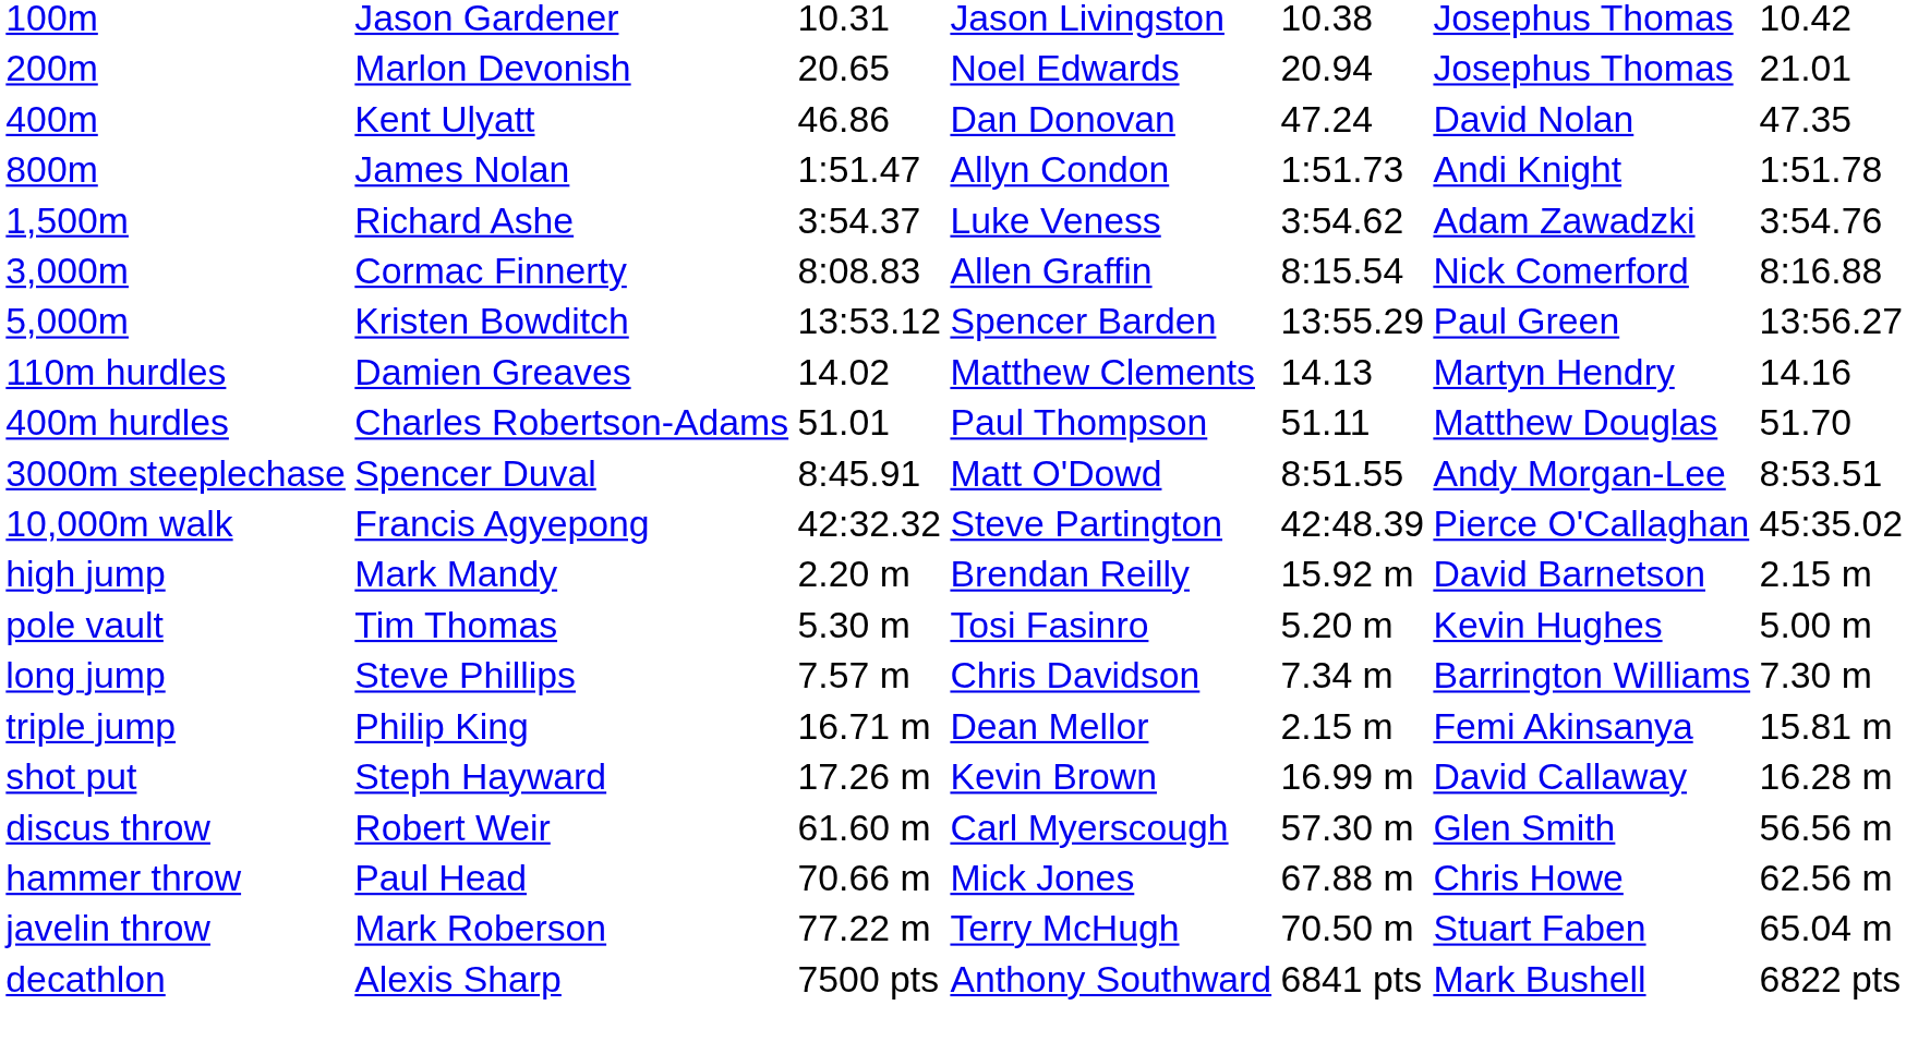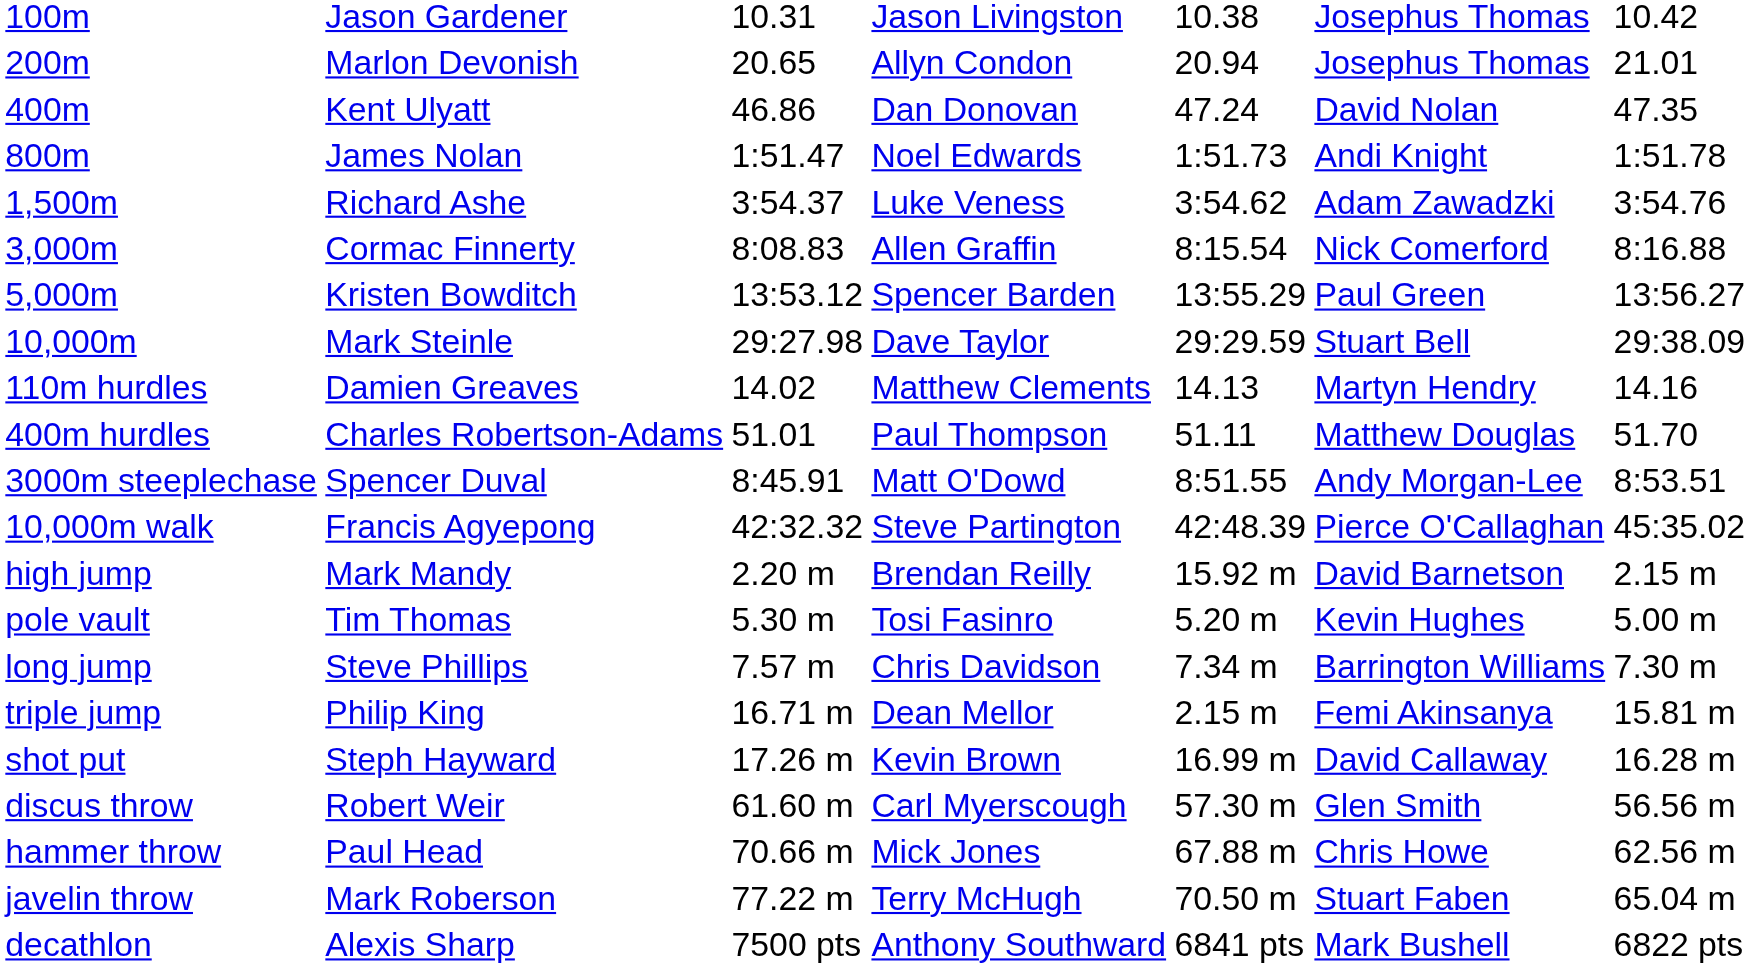200m | column 4: Noel Edwards -> Allyn Condon
800m | column 4: Allyn Condon -> Noel Edwards
+ row: 10,000m | Mark Steinle | 29:27.98 | Dave Taylor | 29:29.59 | Stuart Bell | 29:38.09
